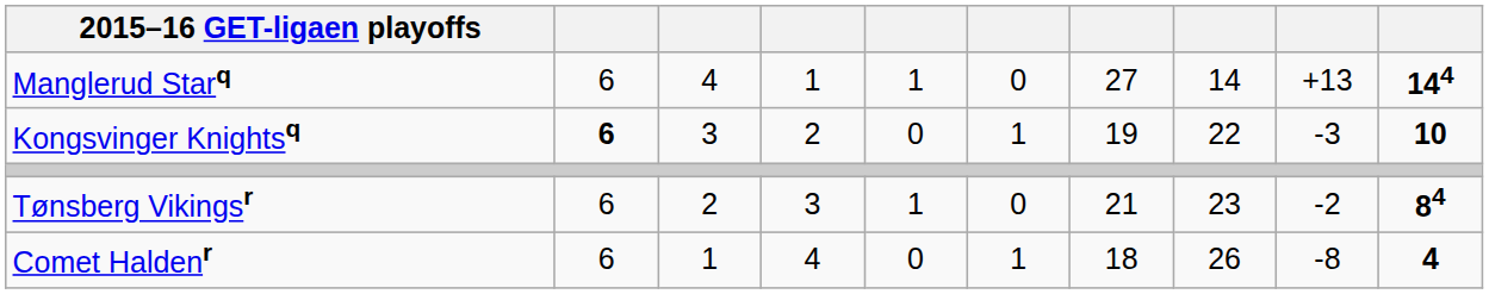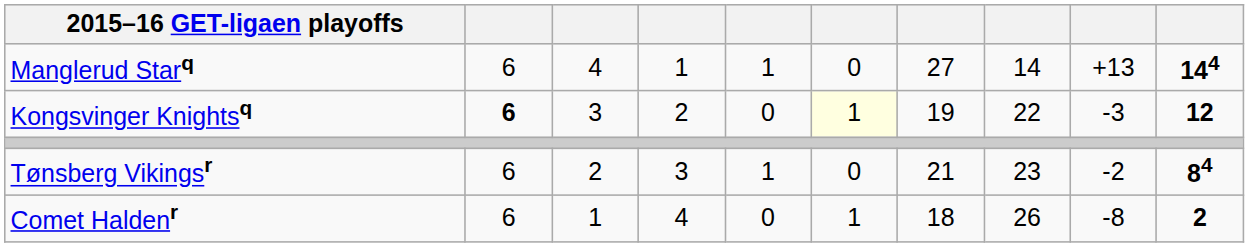Kongsvinger Knightsq | column 6: no background -> lightyellow background
Kongsvinger Knightsq | column 10: 10 -> 12
Comet Haldenr | column 10: 4 -> 2
